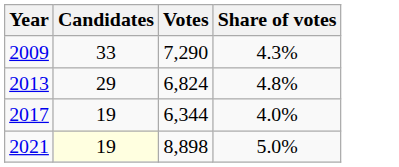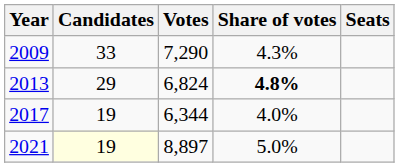+ column: Seats
2013 | Share of votes: normal -> bold
2021 | Votes: 8,898 -> 8,897
